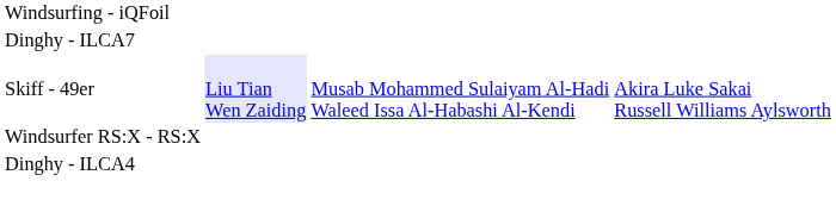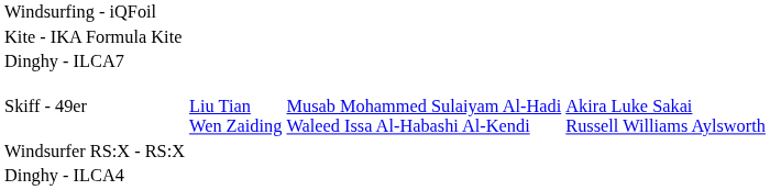+ row: Kite - IKA Formula Kite
Skiff - 49er | column 2: lavender background -> no background
